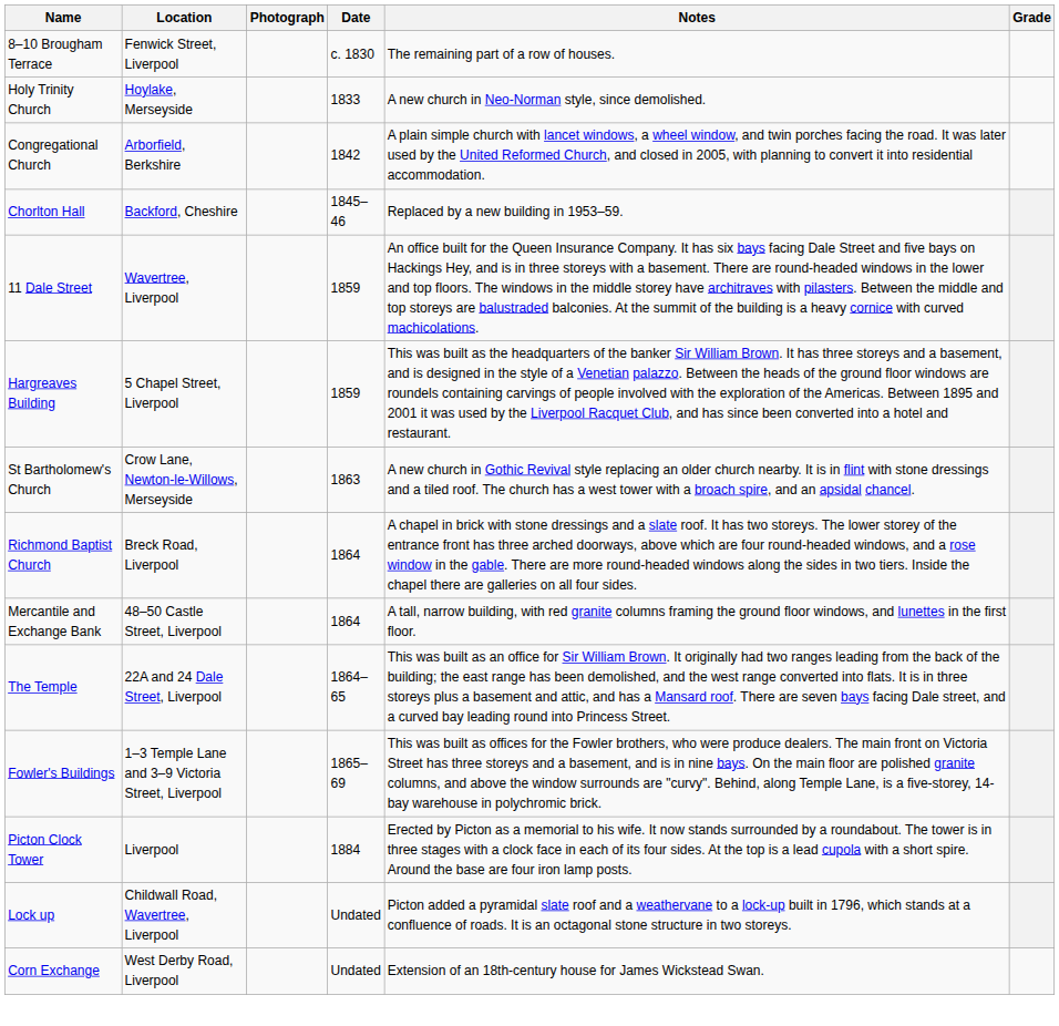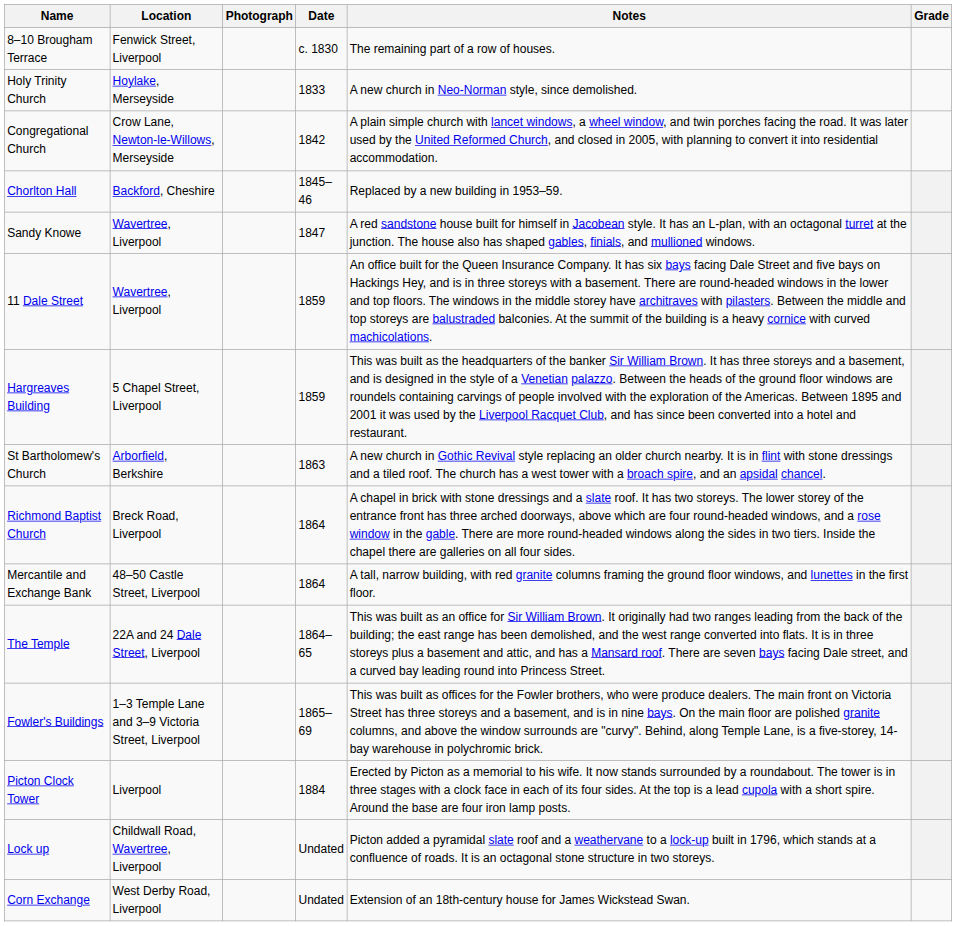Congregational Church | Location: Arborfield, Berkshire -> Crow Lane, Newton-le-Willows, Merseyside
+ row: Sandy Knowe | Wavertree, Liverpool | 1847 | A red sandstone house built for himself in Jacobean style. It has an L-plan, with an octagonal turret at the junction. The house also has shaped gables, finials, and mullioned windows.
St Bartholomew's Church | Location: Crow Lane, Newton-le-Willows, Merseyside -> Arborfield, Berkshire
